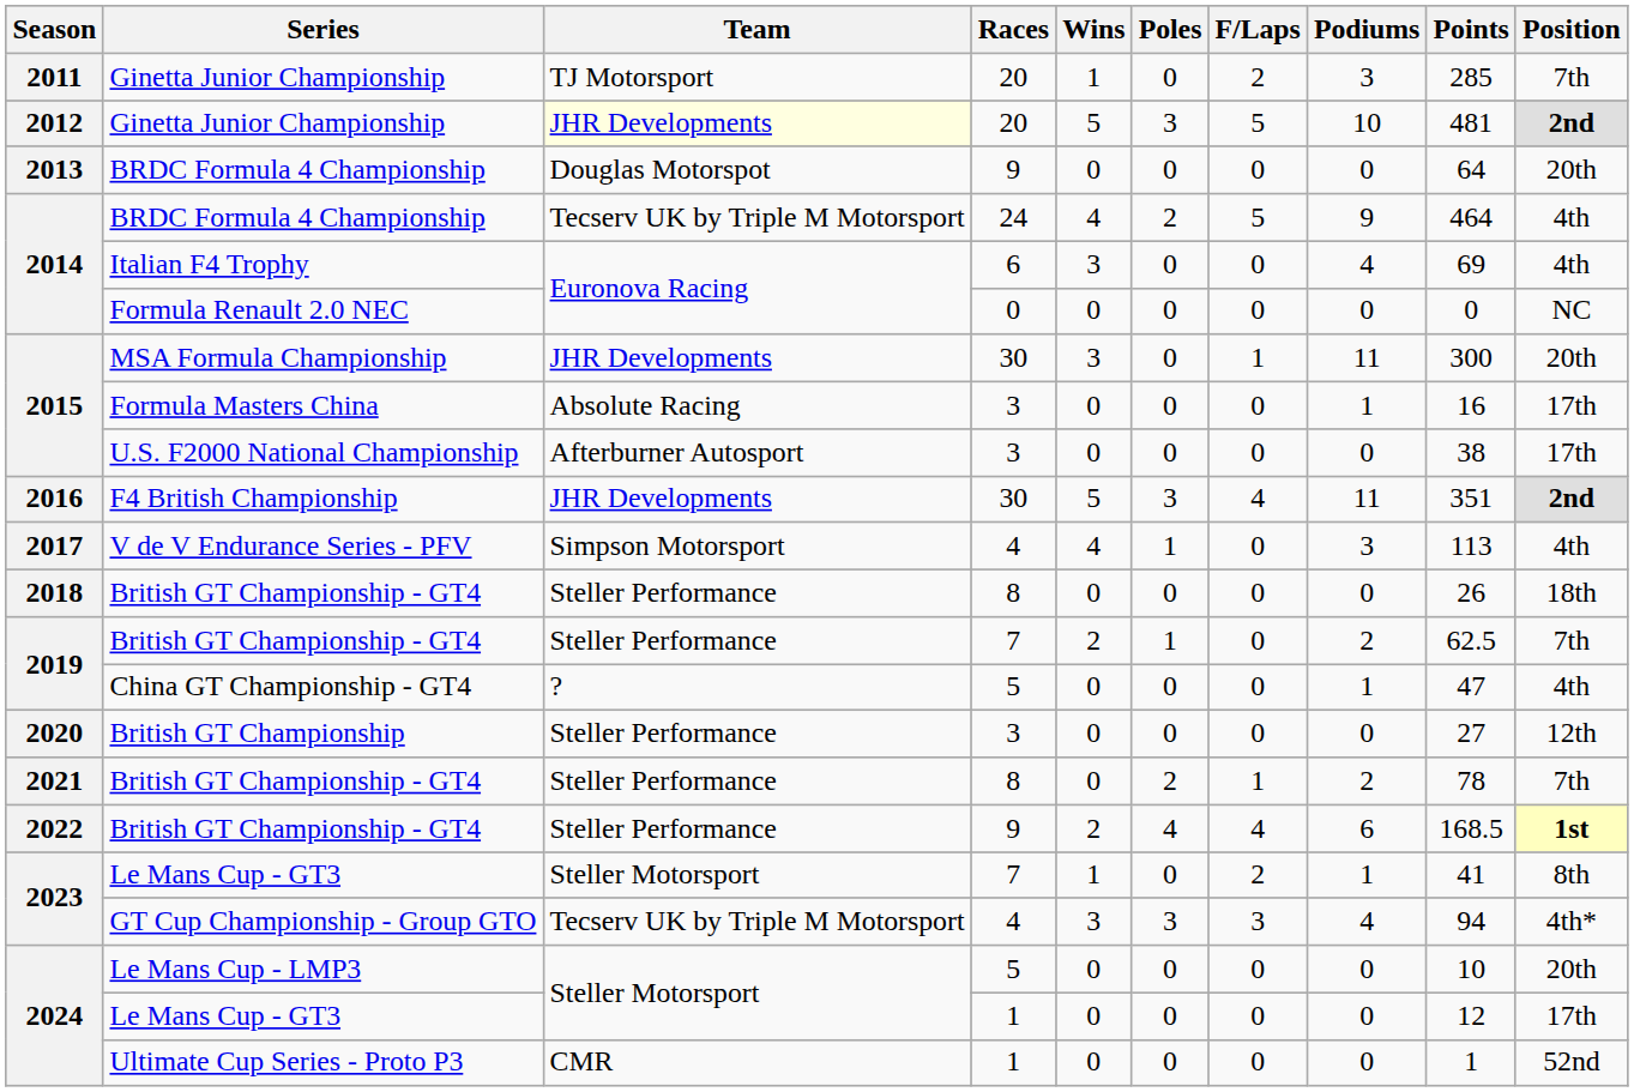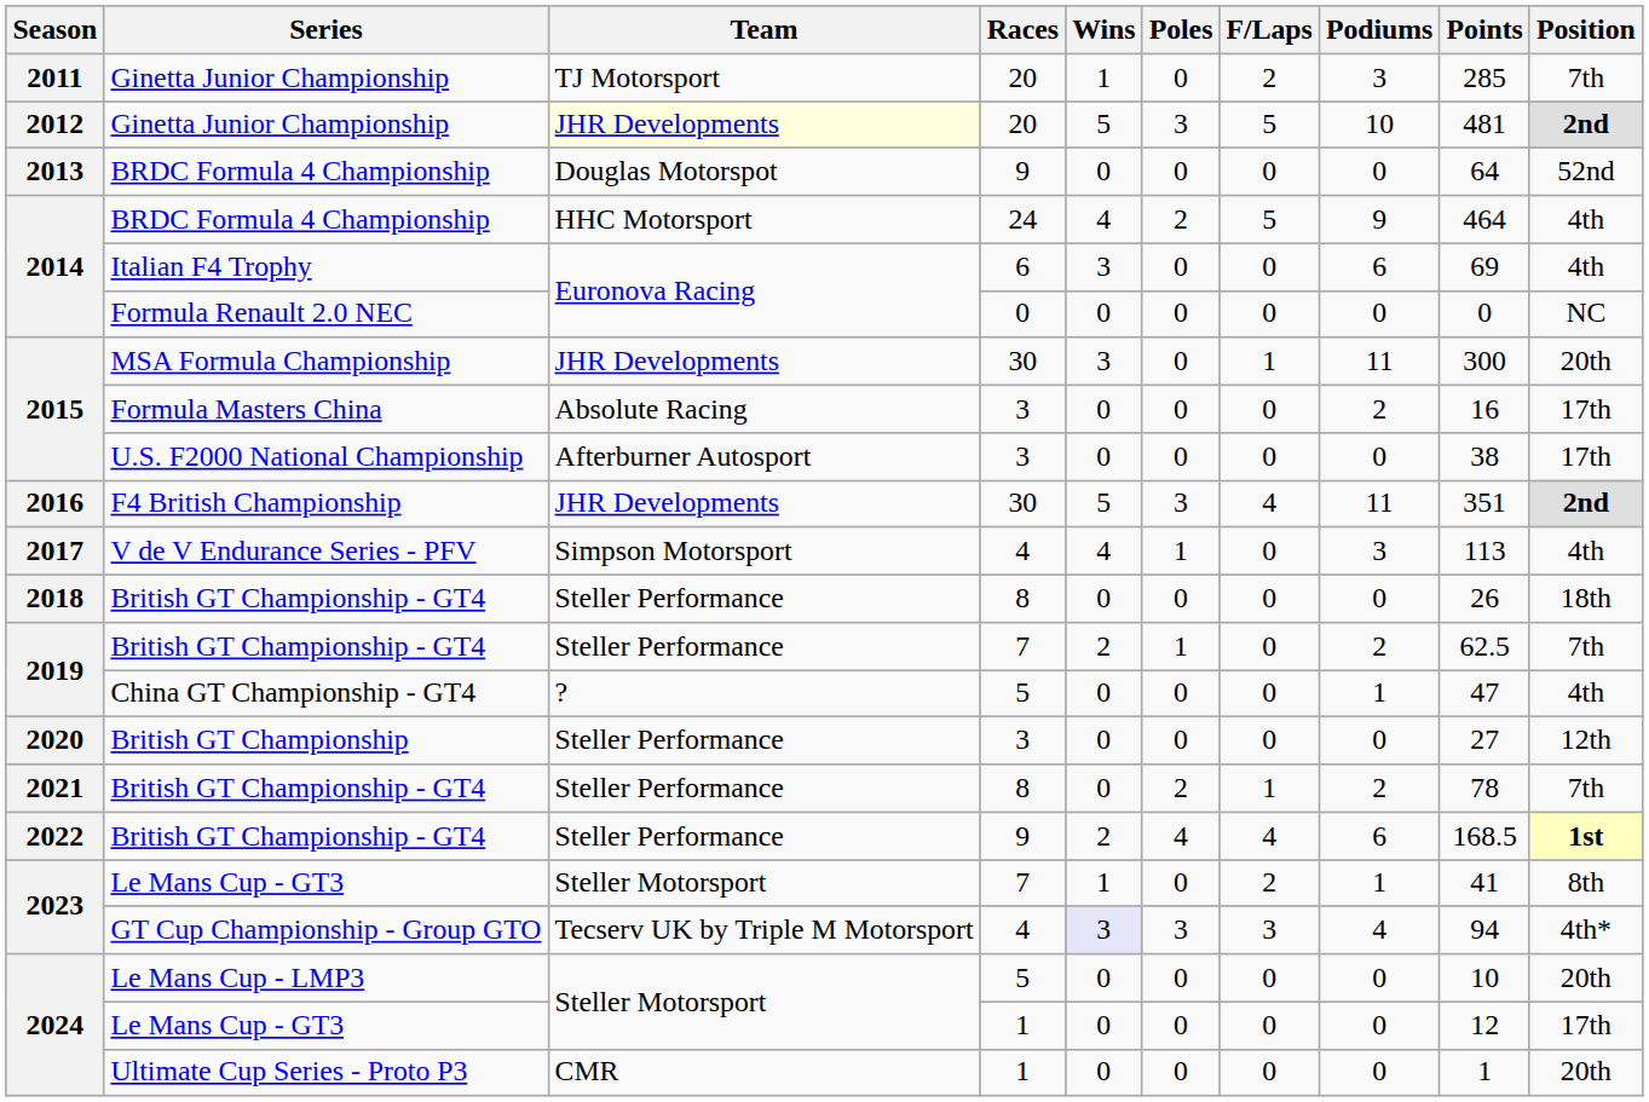2013 / BRDC Formula 4 Championship | Position: 20th -> 52nd
2014 / BRDC Formula 4 Championship | Team: Tecserv UK by Triple M Motorsport -> HHC Motorsport
Italian F4 Trophy | Podiums: 4 -> 6
Formula Masters China | Podiums: 1 -> 2
GT Cup Championship - Group GTO | Wins: no background -> lavender background
Ultimate Cup Series - Proto P3 | Position: 52nd -> 20th
